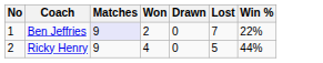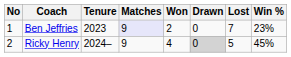+ column: Tenure | 2023 | 2024–
Ben Jeffries | Win %: 22% -> 23%
Ricky Henry | Drawn: no background -> lightgrey background
Ricky Henry | Win %: 44% -> 45%
